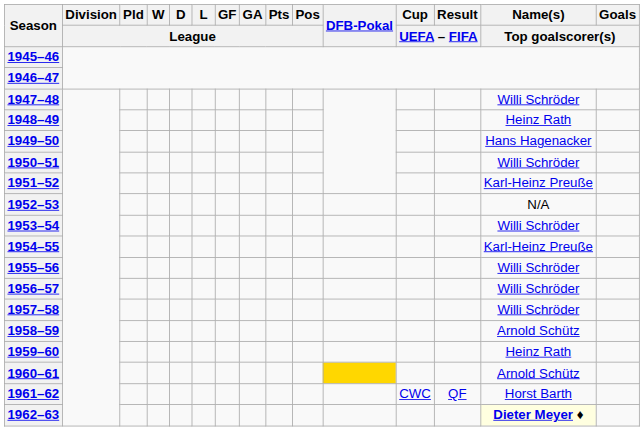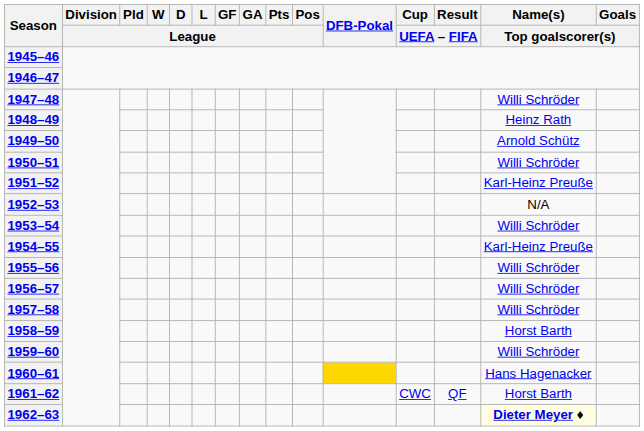1949–50 | Name(s) / Top goalscorer(s): Hans Hagenacker -> Arnold Schütz
1958–59 | Name(s) / Top goalscorer(s): Arnold Schütz -> Horst Barth
1959–60 | Name(s) / Top goalscorer(s): Heinz Rath -> Willi Schröder
1960–61 | Name(s) / Top goalscorer(s): Arnold Schütz -> Hans Hagenacker
